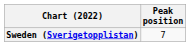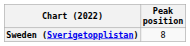Sweden (Sverigetopplistan) | Peak position: 7 -> 8
